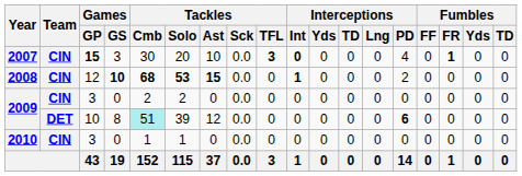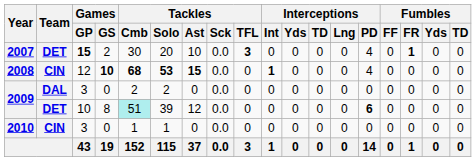2007 | Team: CIN -> DET
2007 | Games / GS: 3 -> 2
2007 | Interceptions / Int: bold -> normal
2008 | Interceptions / PD: 2 -> 4
2009 / 3 | Team: CIN -> DAL
